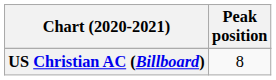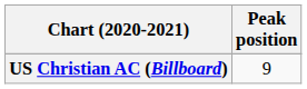US Christian AC (Billboard) | Peak position: 8 -> 9
